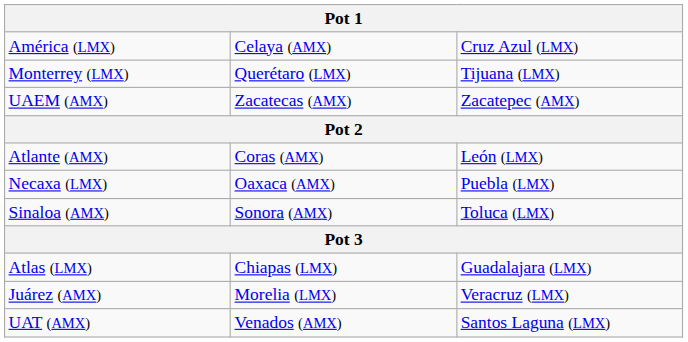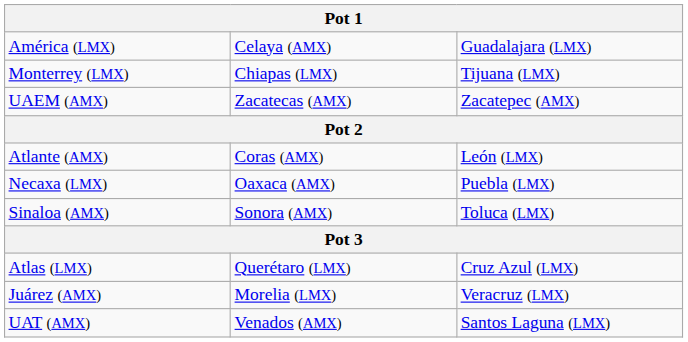América (LMX) | column 3: Cruz Azul (LMX) -> Guadalajara (LMX)
Monterrey (LMX) | column 2: Querétaro (LMX) -> Chiapas (LMX)
Atlas (LMX) | column 2: Chiapas (LMX) -> Querétaro (LMX)
Atlas (LMX) | column 3: Guadalajara (LMX) -> Cruz Azul (LMX)
